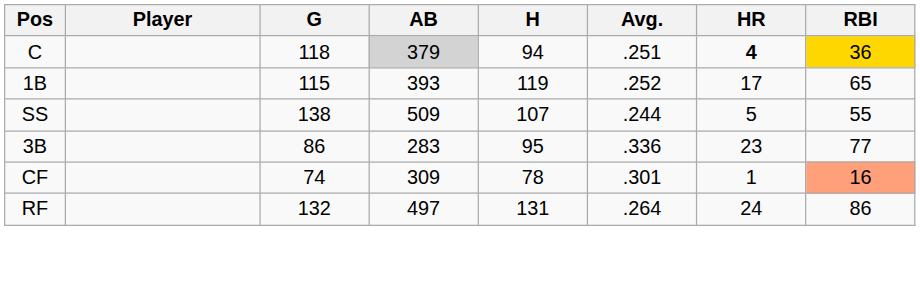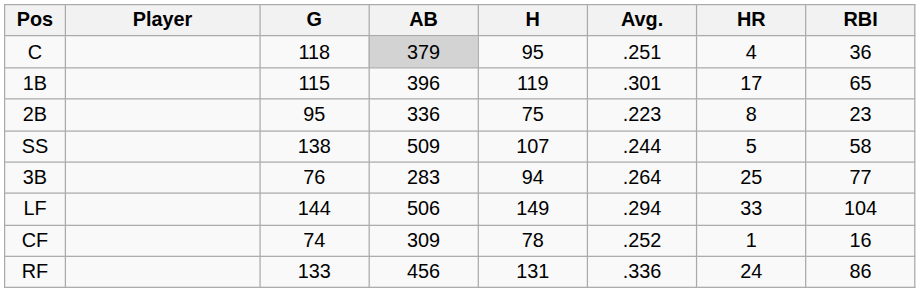C | H: 94 -> 95
C | HR: bold -> normal
C | RBI: gold background -> no background
1B | AB: 393 -> 396
1B | Avg.: .252 -> .301
+ row: 2B | 95 | 336 | 75 | .223 | 8 | 23
SS | RBI: 55 -> 58
3B | G: 86 -> 76
3B | H: 95 -> 94
3B | Avg.: .336 -> .264
3B | HR: 23 -> 25
+ row: LF | 144 | 506 | 149 | .294 | 33 | 104
CF | Avg.: .301 -> .252
CF | RBI: lightsalmon background -> no background
RF | G: 132 -> 133
RF | AB: 497 -> 456
RF | Avg.: .264 -> .336
